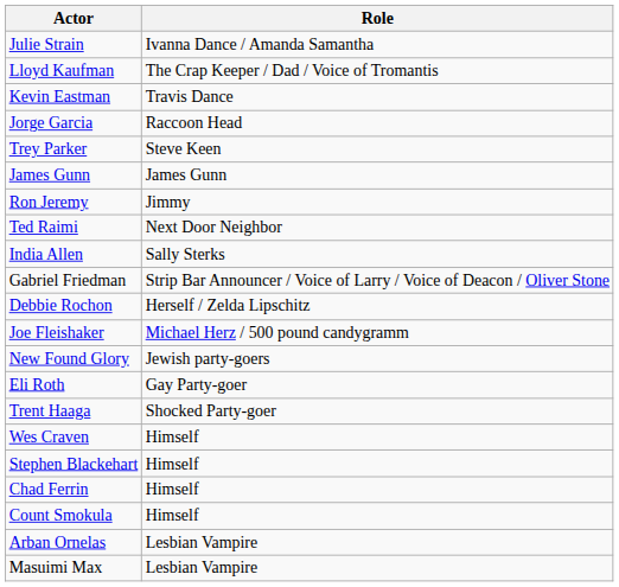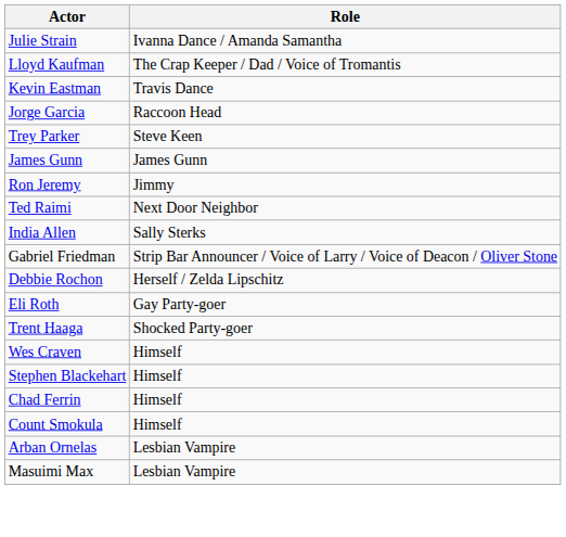- row: Joe Fleishaker | Michael Herz / 500 pound candygramm
- row: New Found Glory | Jewish party-goers
